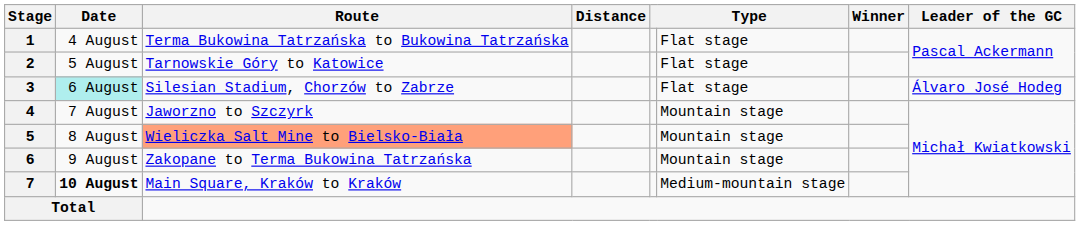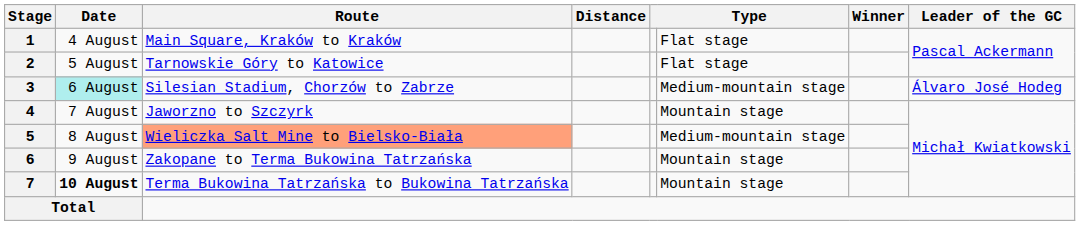1 | Route: Terma Bukowina Tatrzańska to Bukowina Tatrzańska -> Main Square, Kraków to Kraków
3 | column 6: Flat stage -> Medium-mountain stage
5 | column 6: Mountain stage -> Medium-mountain stage
7 | Route: Main Square, Kraków to Kraków -> Terma Bukowina Tatrzańska to Bukowina Tatrzańska
7 | column 6: Medium-mountain stage -> Mountain stage
